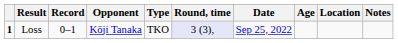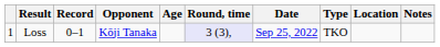columns swapped: Type <-> Age
Loss | column 1: bold -> normal
